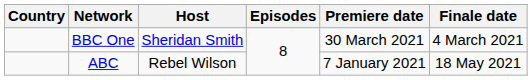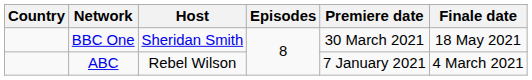BBC One | Finale date: 4 March 2021 -> 18 May 2021
ABC | Finale date: 18 May 2021 -> 4 March 2021
